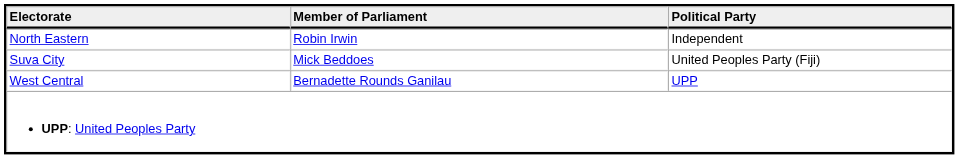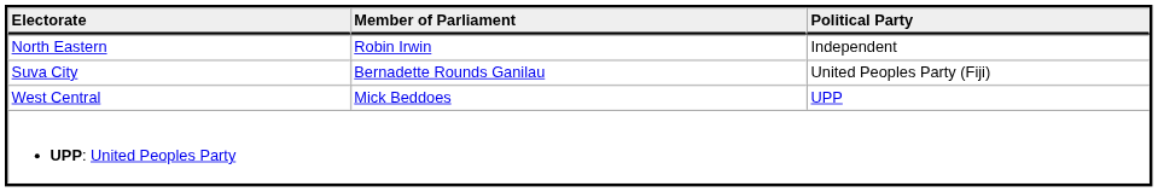Suva City | Member of Parliament: Mick Beddoes -> Bernadette Rounds Ganilau
West Central | Member of Parliament: Bernadette Rounds Ganilau -> Mick Beddoes
